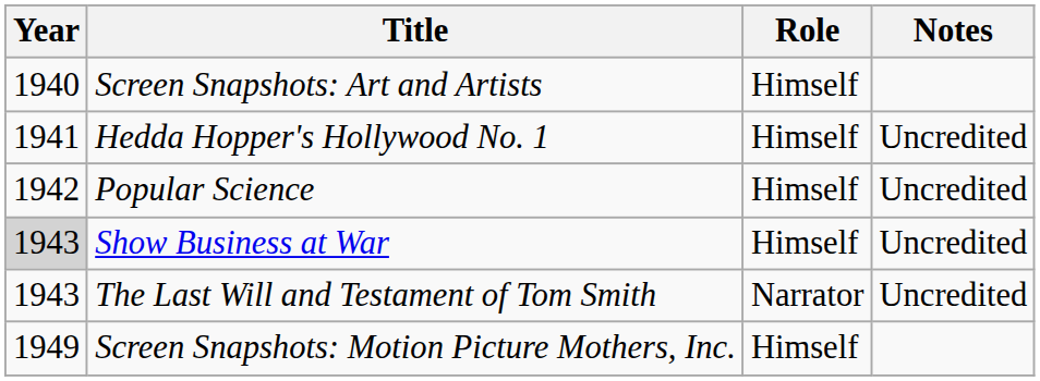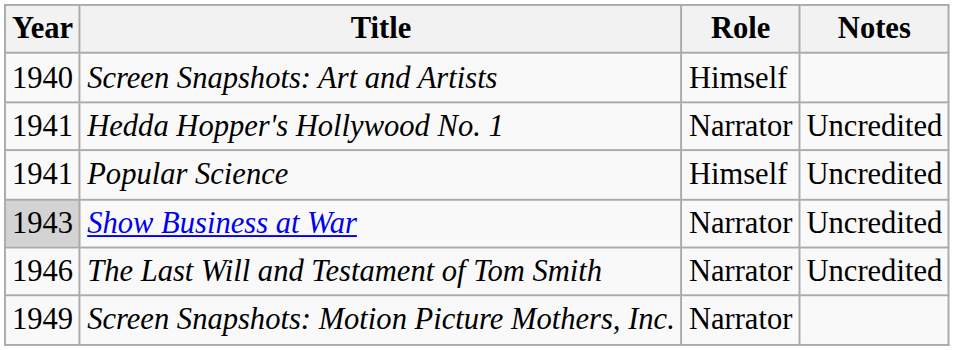Hedda Hopper's Hollywood No. 1 | Role: Himself -> Narrator
Popular Science | Year: 1942 -> 1941
Show Business at War | Role: Himself -> Narrator
The Last Will and Testament of Tom Smith | Year: 1943 -> 1946
Screen Snapshots: Motion Picture Mothers, Inc. | Role: Himself -> Narrator
